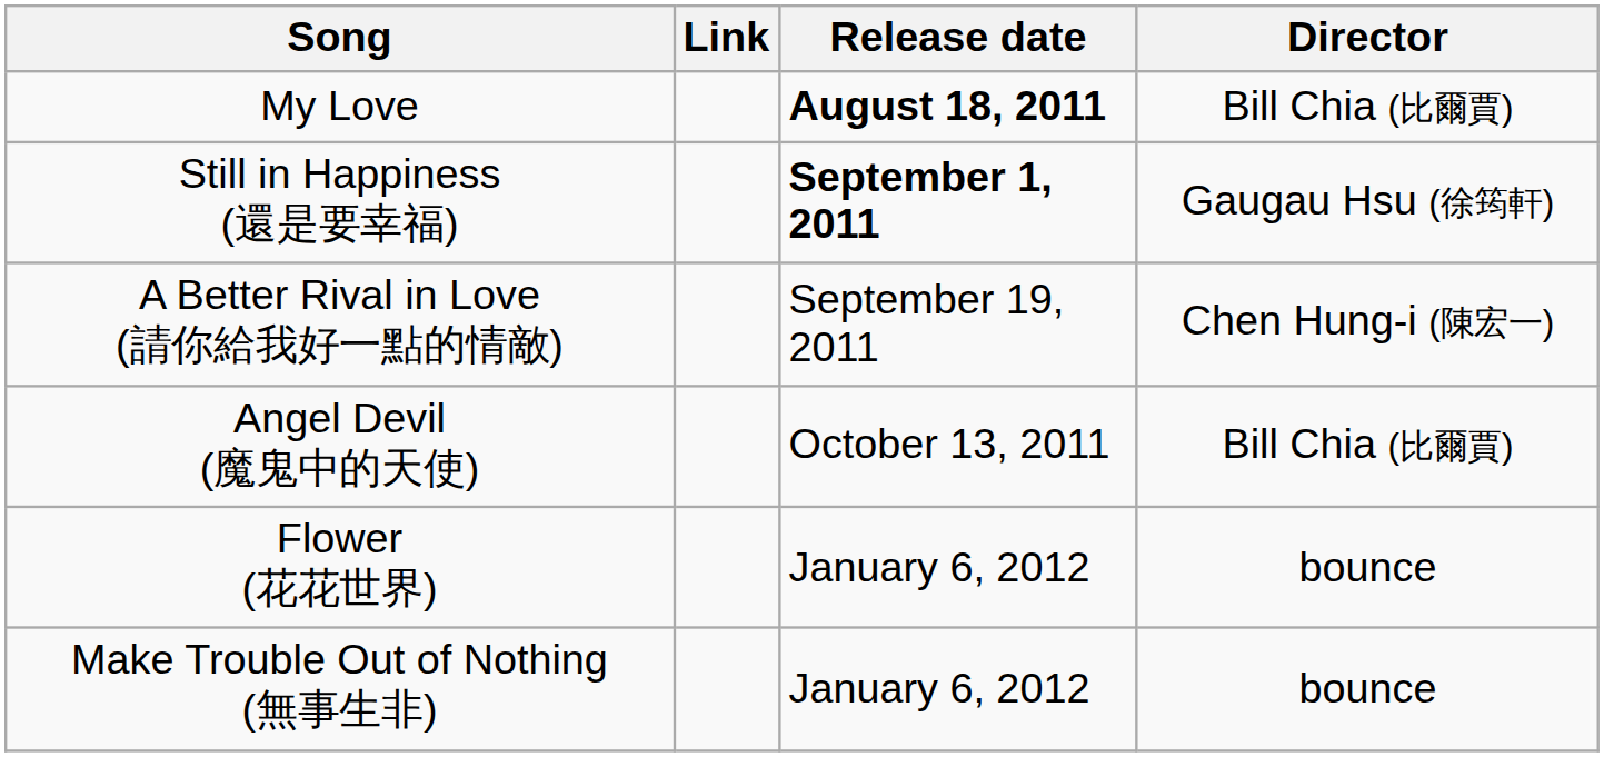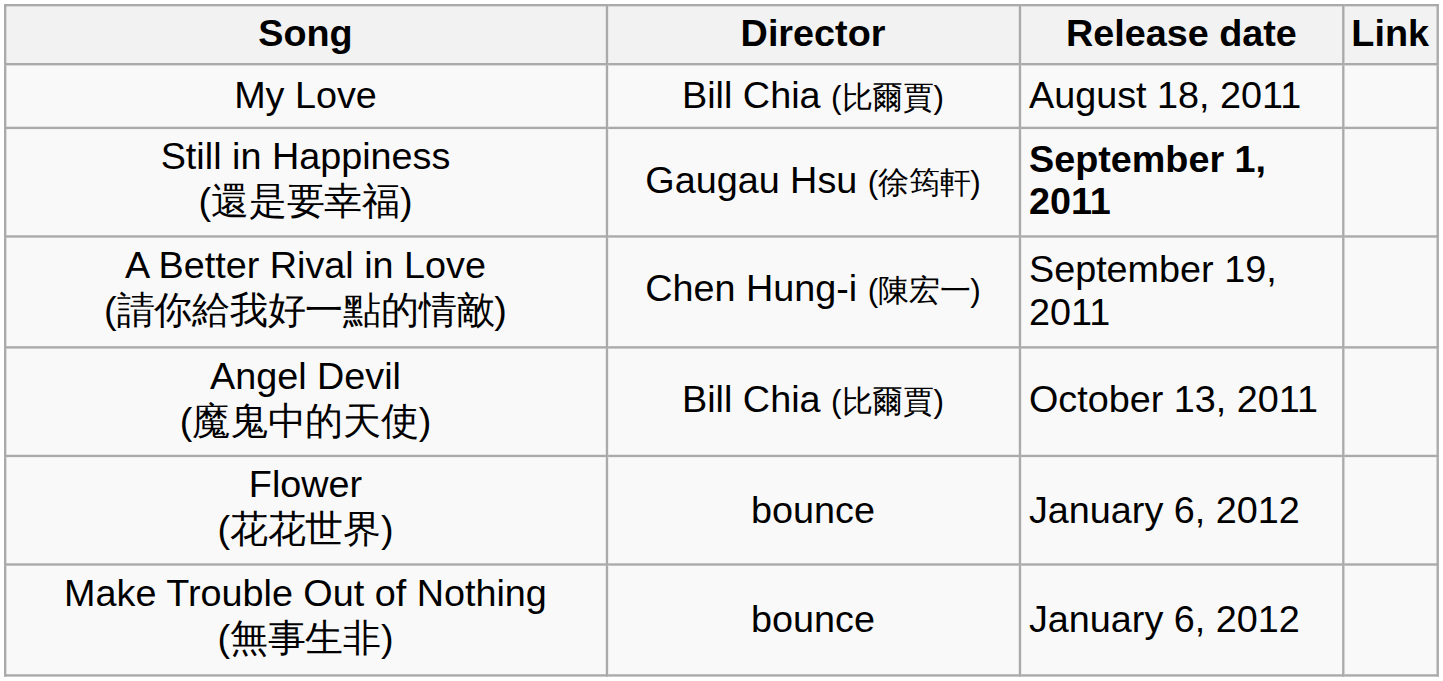columns swapped: Director <-> Link
My Love | Release date: bold -> normal
